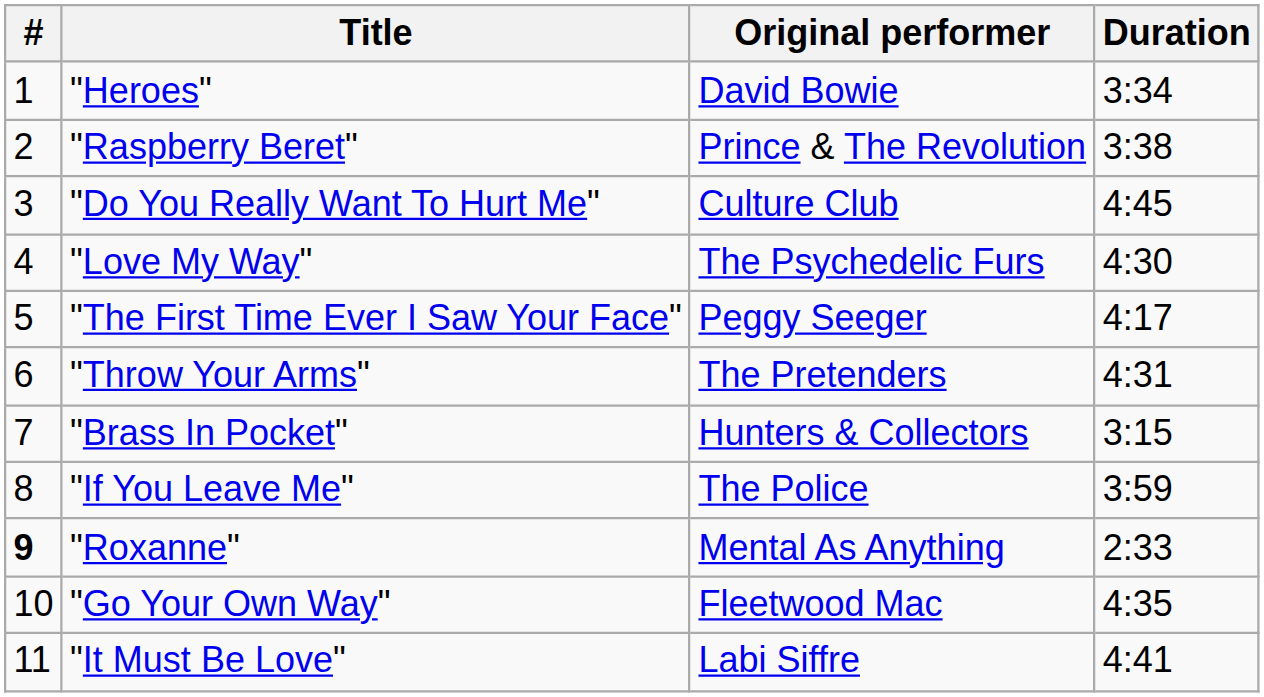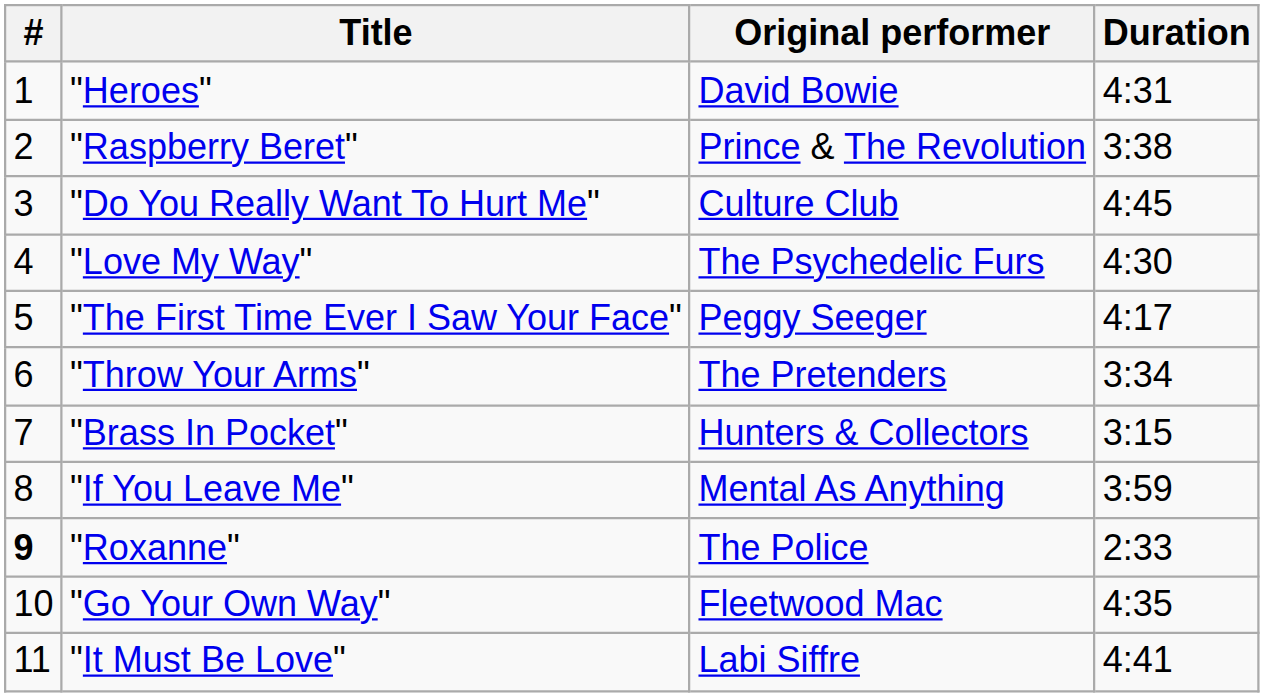"Heroes" | Duration: 3:34 -> 4:31
"Throw Your Arms" | Duration: 4:31 -> 3:34
"If You Leave Me" | Original performer: The Police -> Mental As Anything
"Roxanne" | Original performer: Mental As Anything -> The Police
